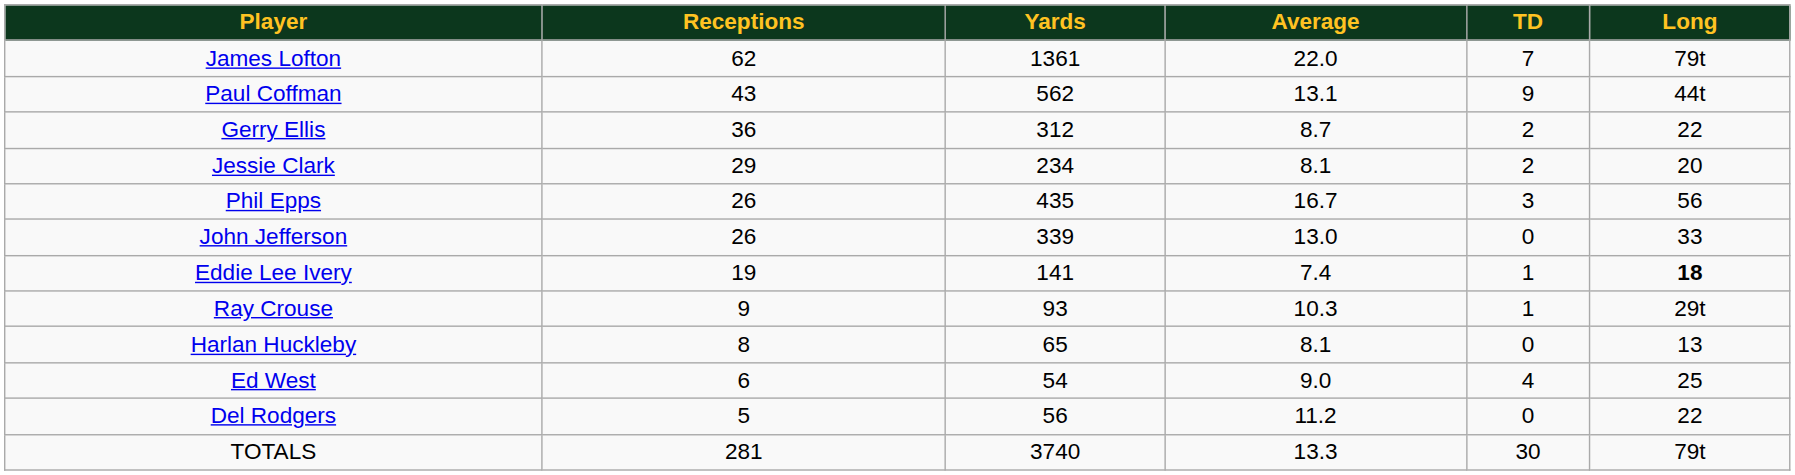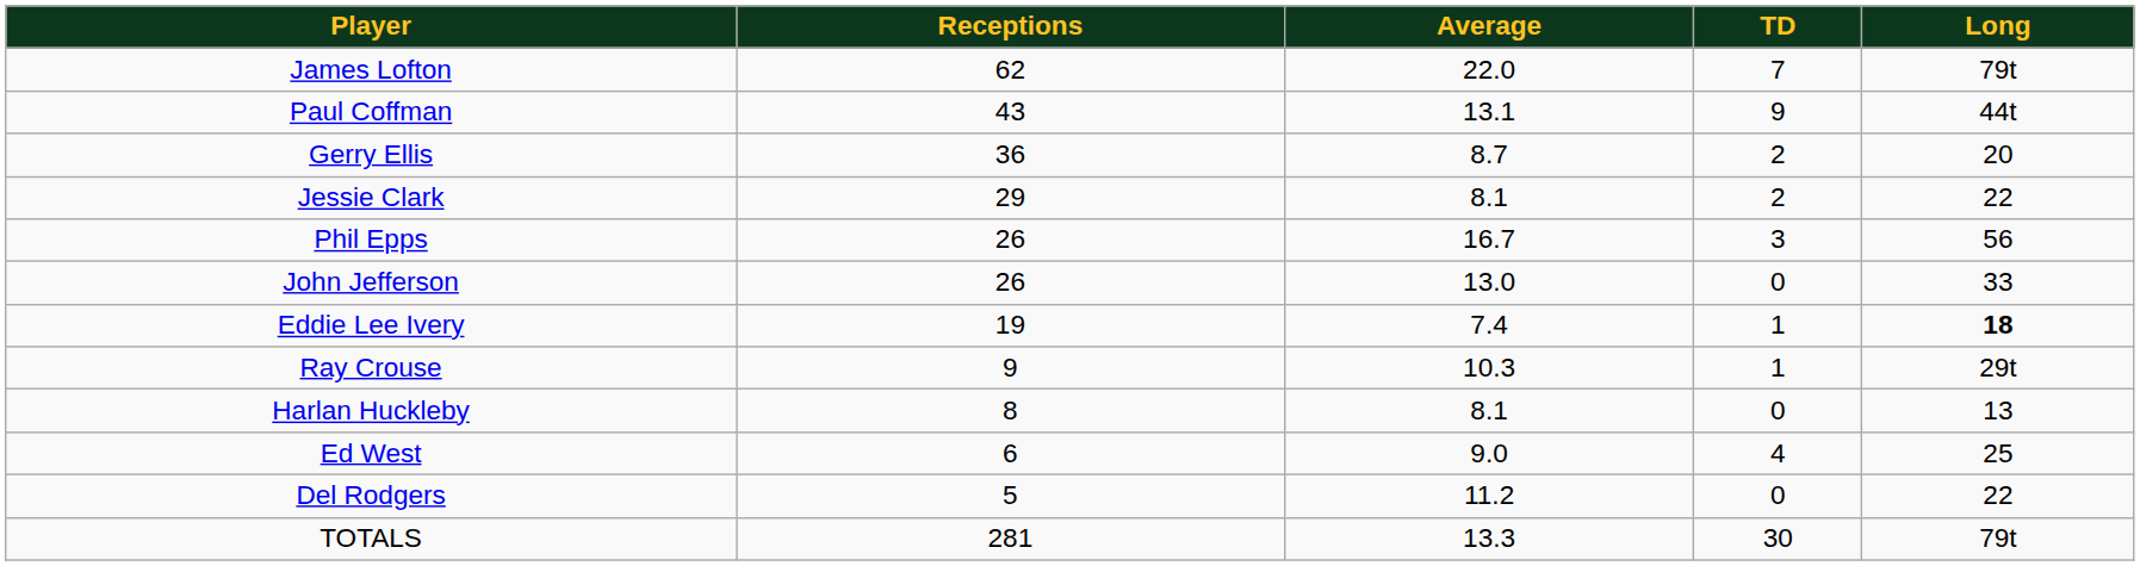- column: Yards | 1361 | 562 | 312 | 234 | 435 | 339 | 141 | 93 | 65 | 54 | 56 | 3740
Gerry Ellis | Long: 22 -> 20
Jessie Clark | Long: 20 -> 22
